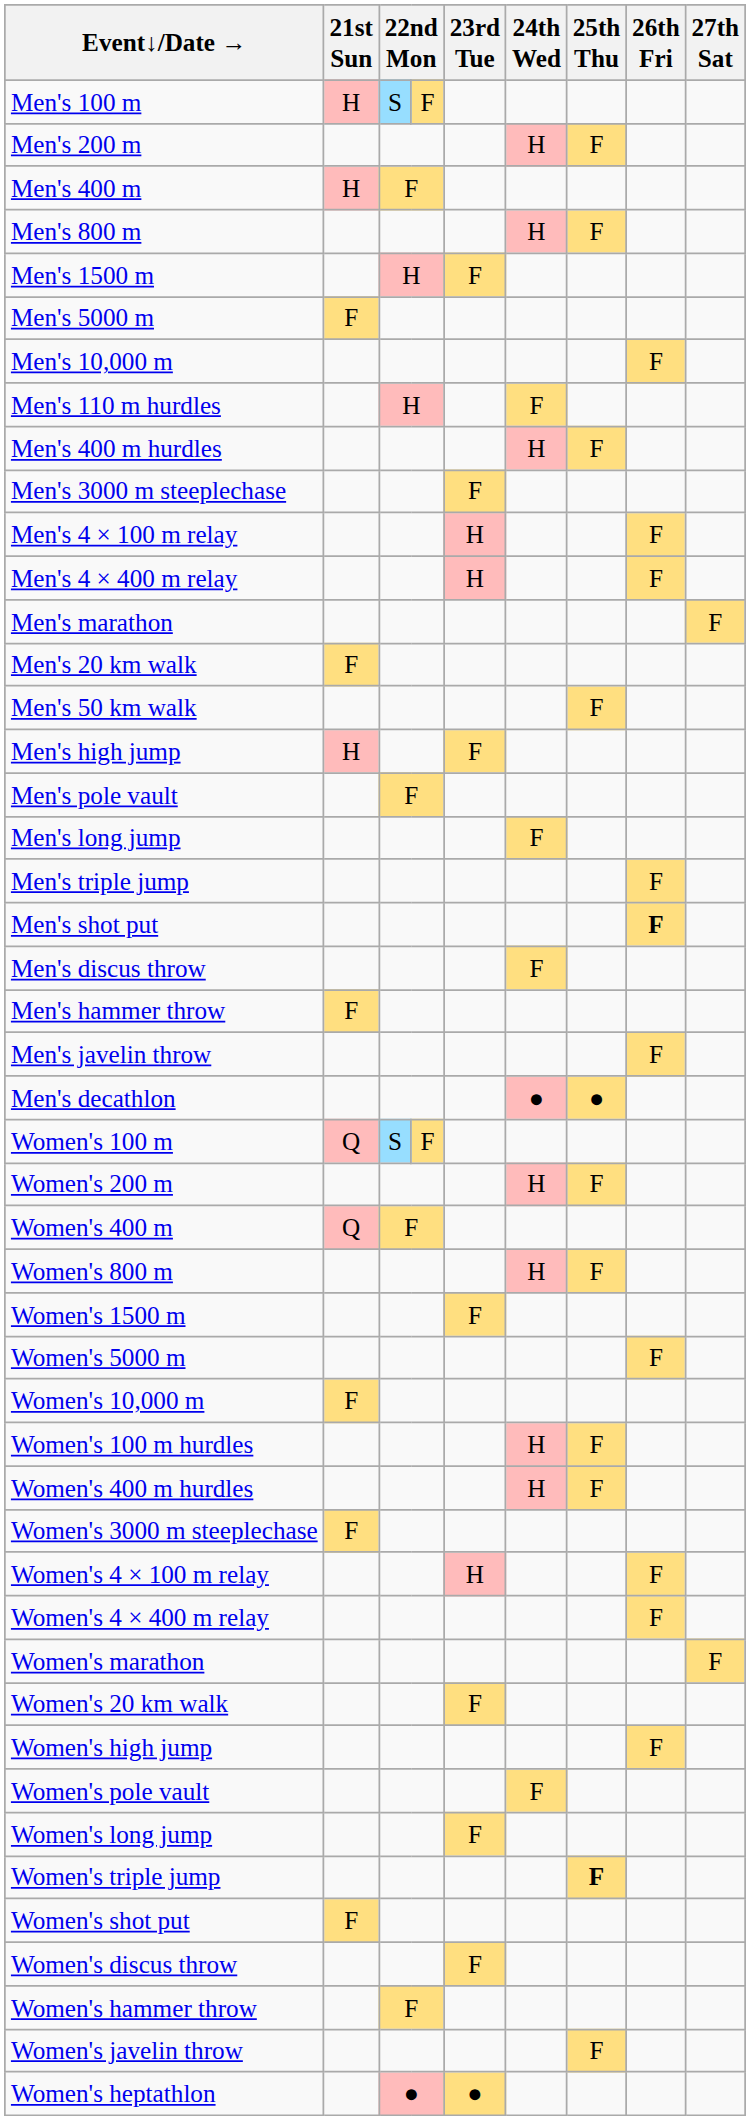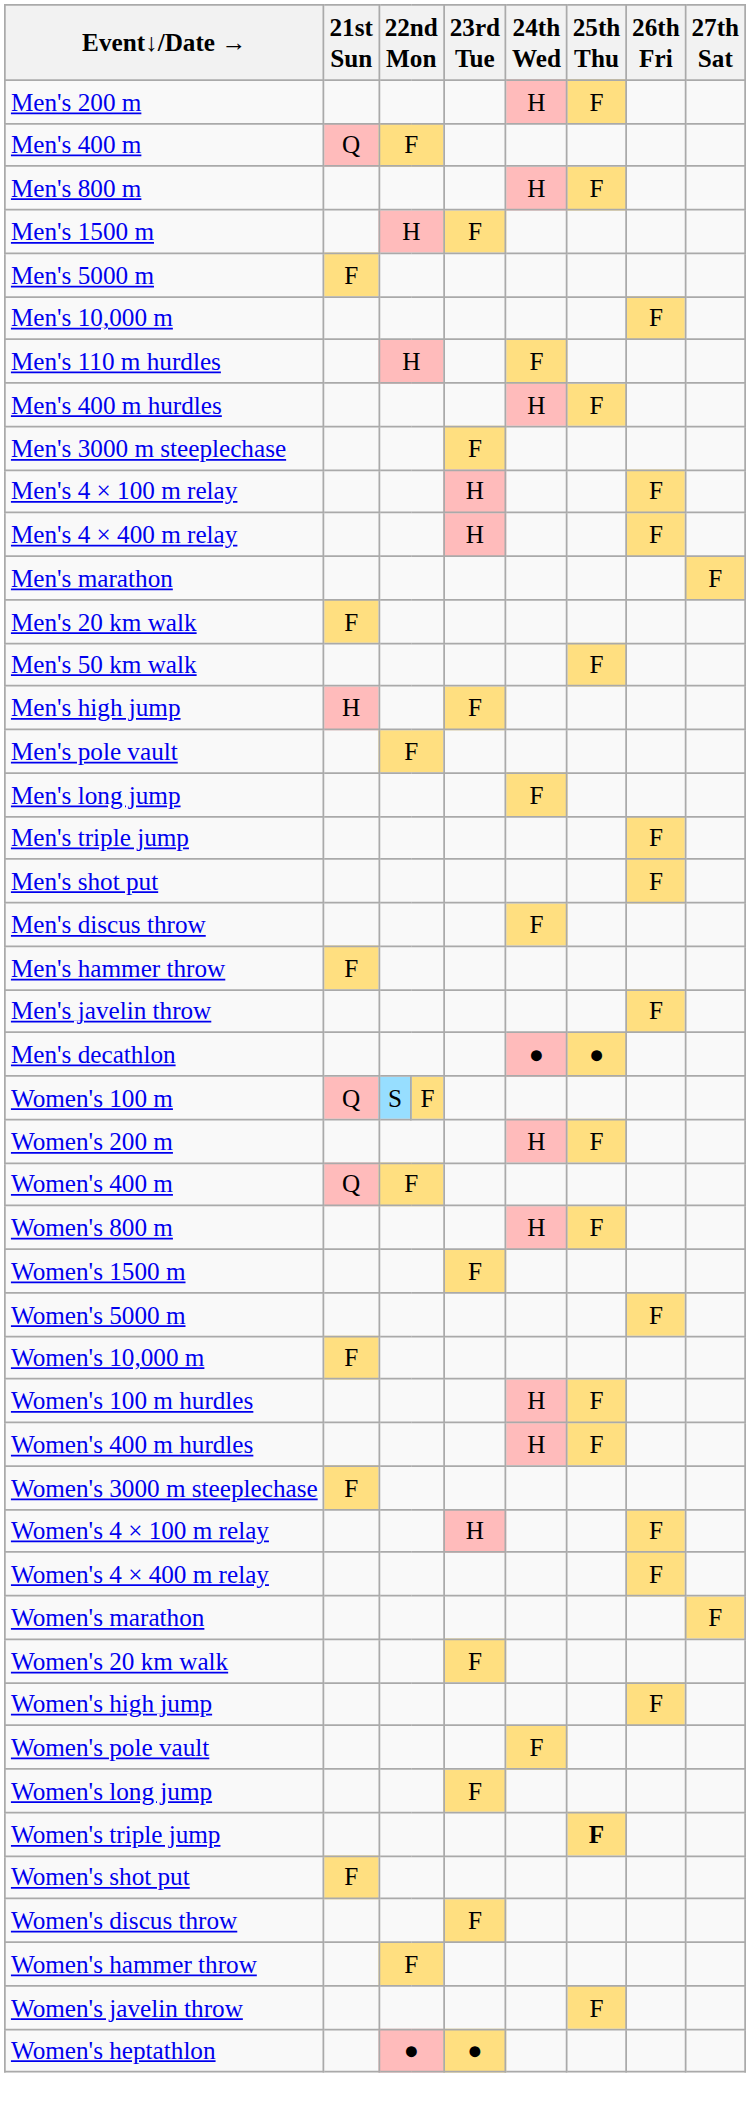- row: Men's 100 m | H | S | F
Men's 400 m | 21st Sun: H -> Q
Men's shot put | 26th Fri: bold -> normal
